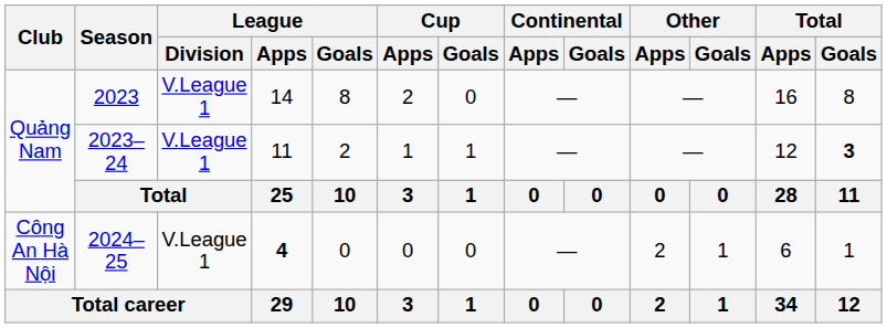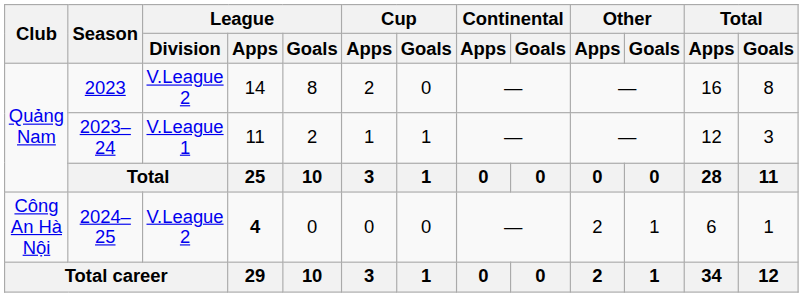2023 | League / Division: V.League 1 -> V.League 2
2023–24 | Total / Goals: bold -> normal
2024–25 | League / Division: V.League 1 -> V.League 2
